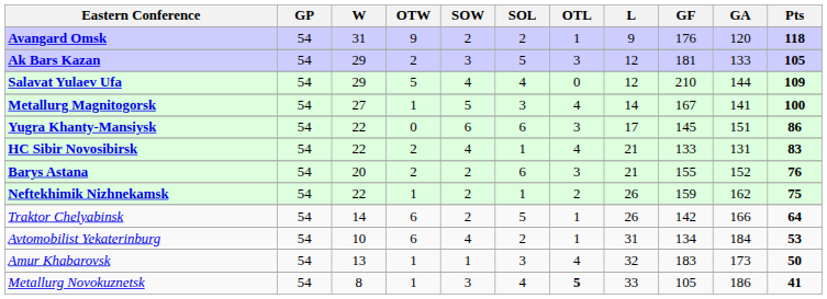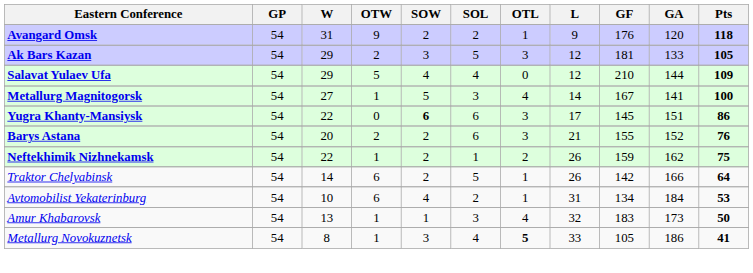Yugra Khanty-Mansiysk | SOW: normal -> bold
- row: HC Sibir Novosibirsk | 54 | 22 | 2 | 4 | 1 | 4 | 21 | 133 | 131 | 83
